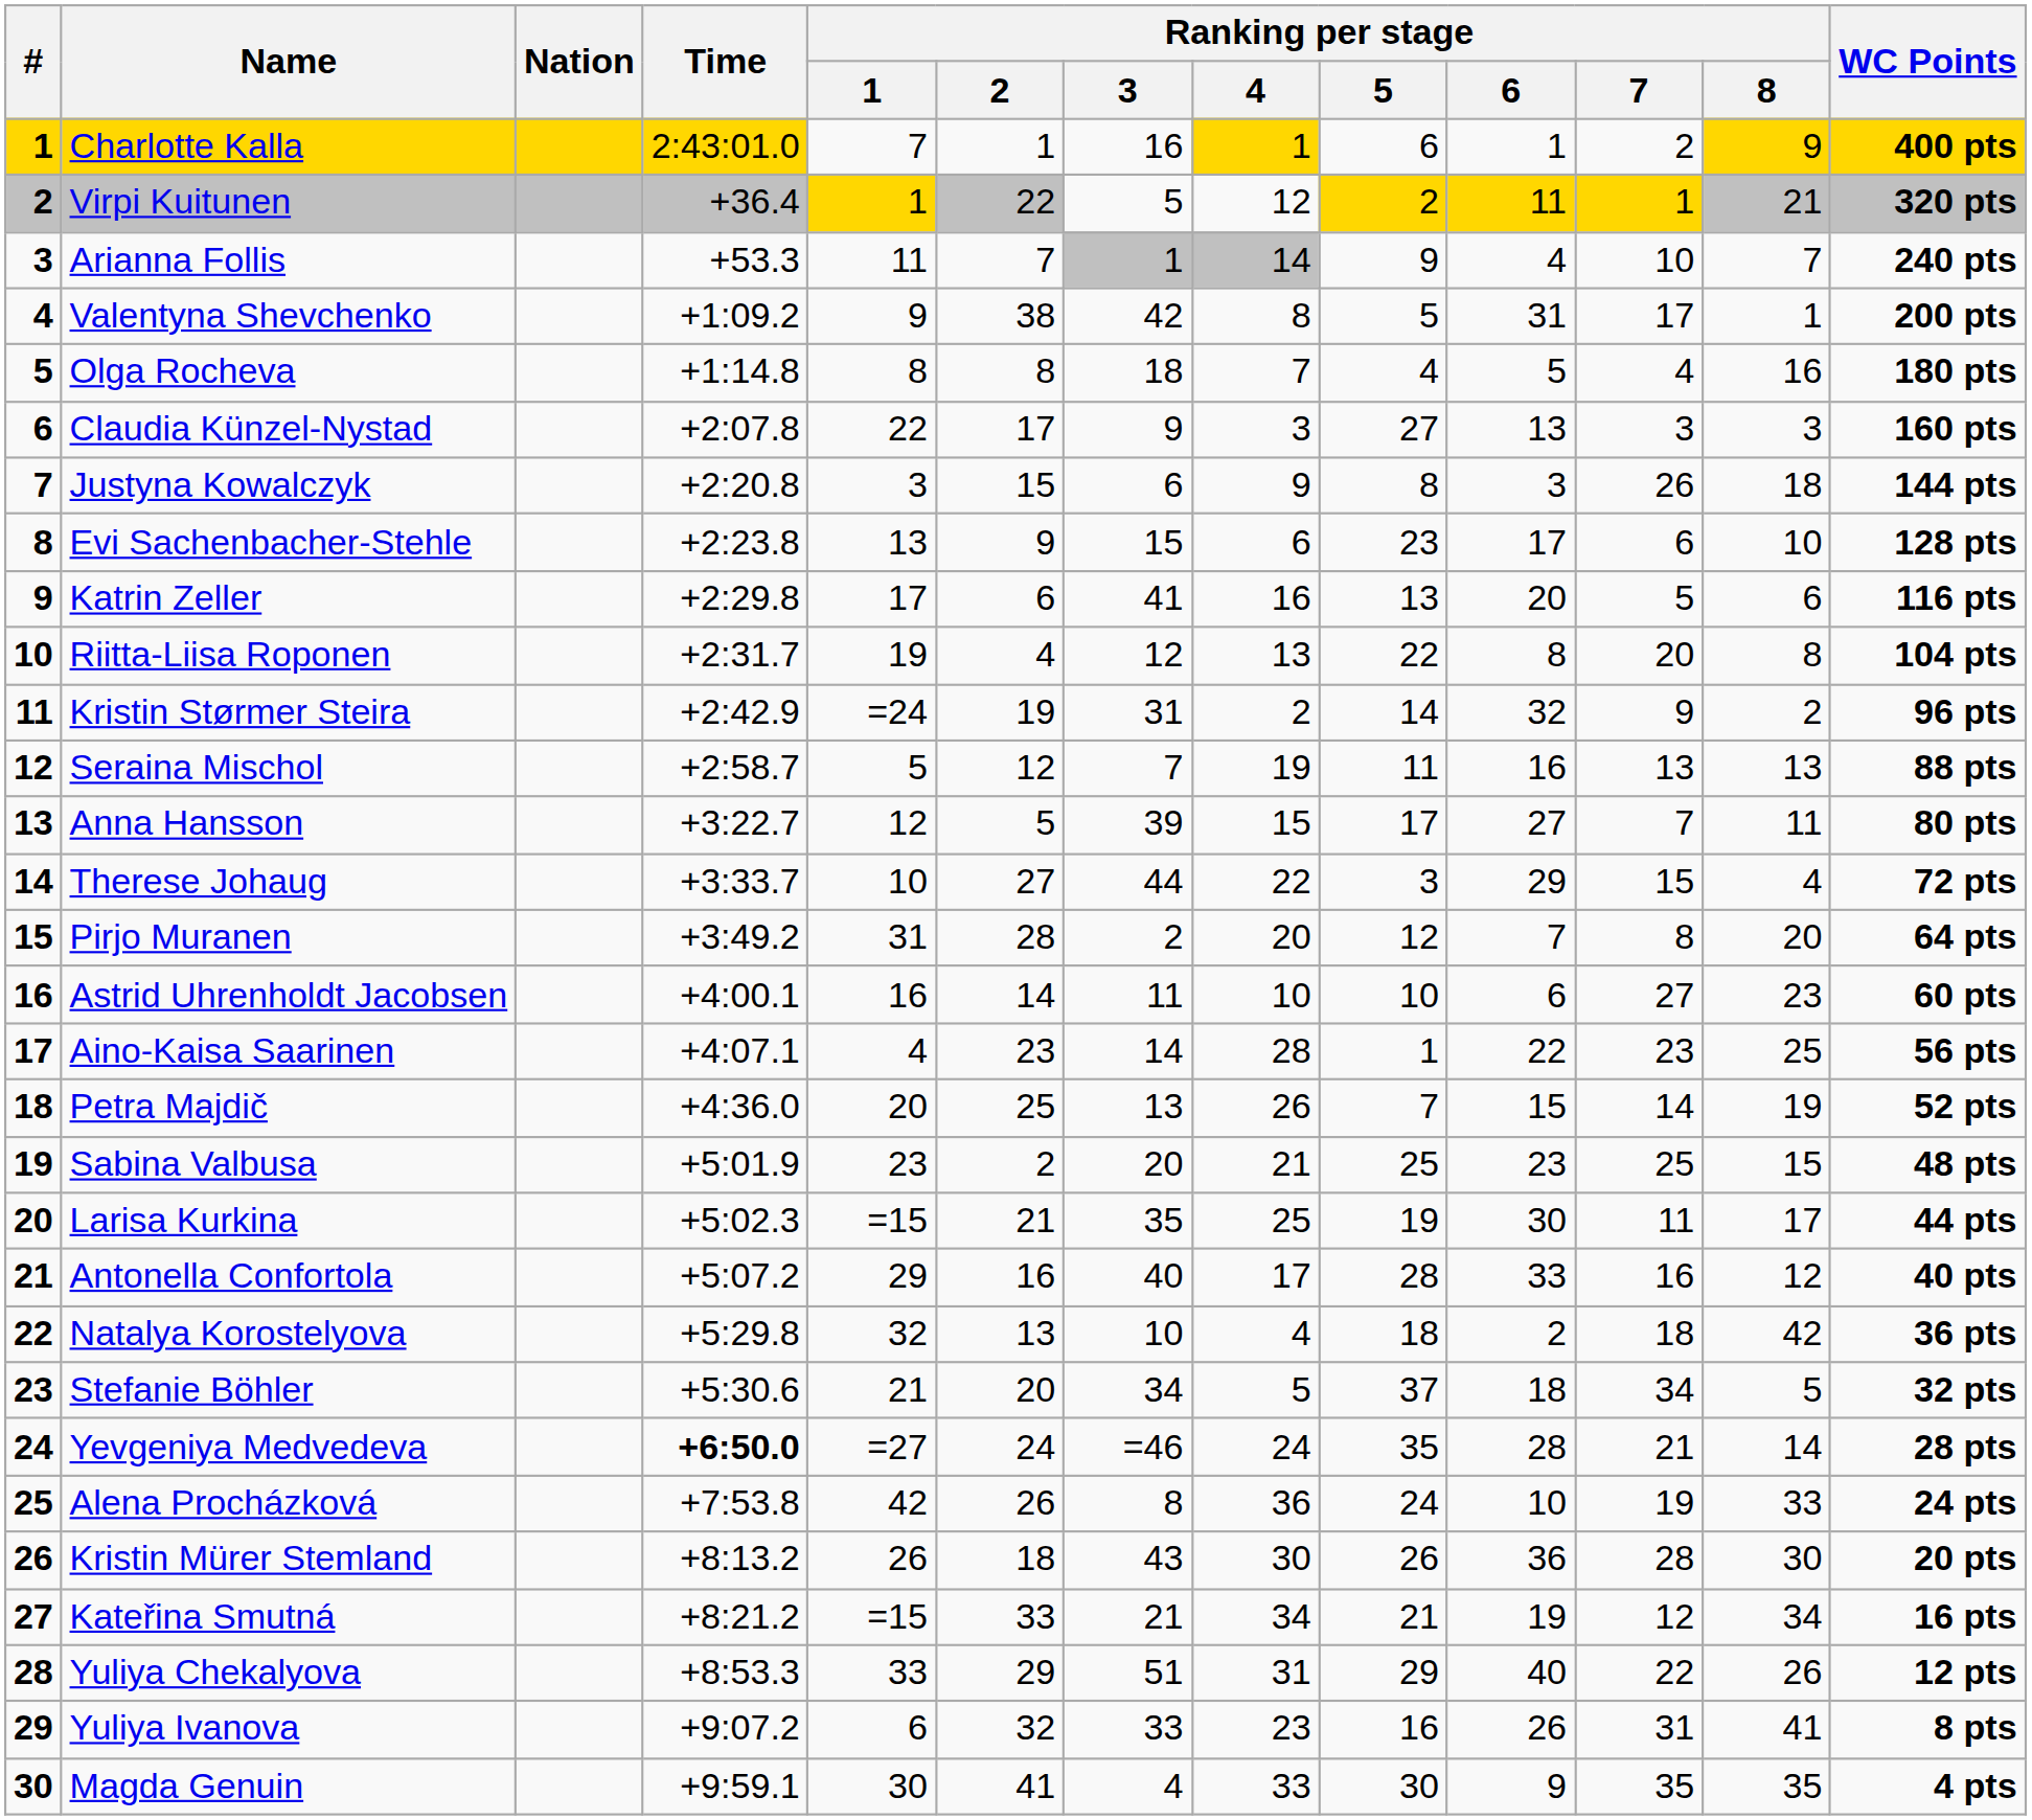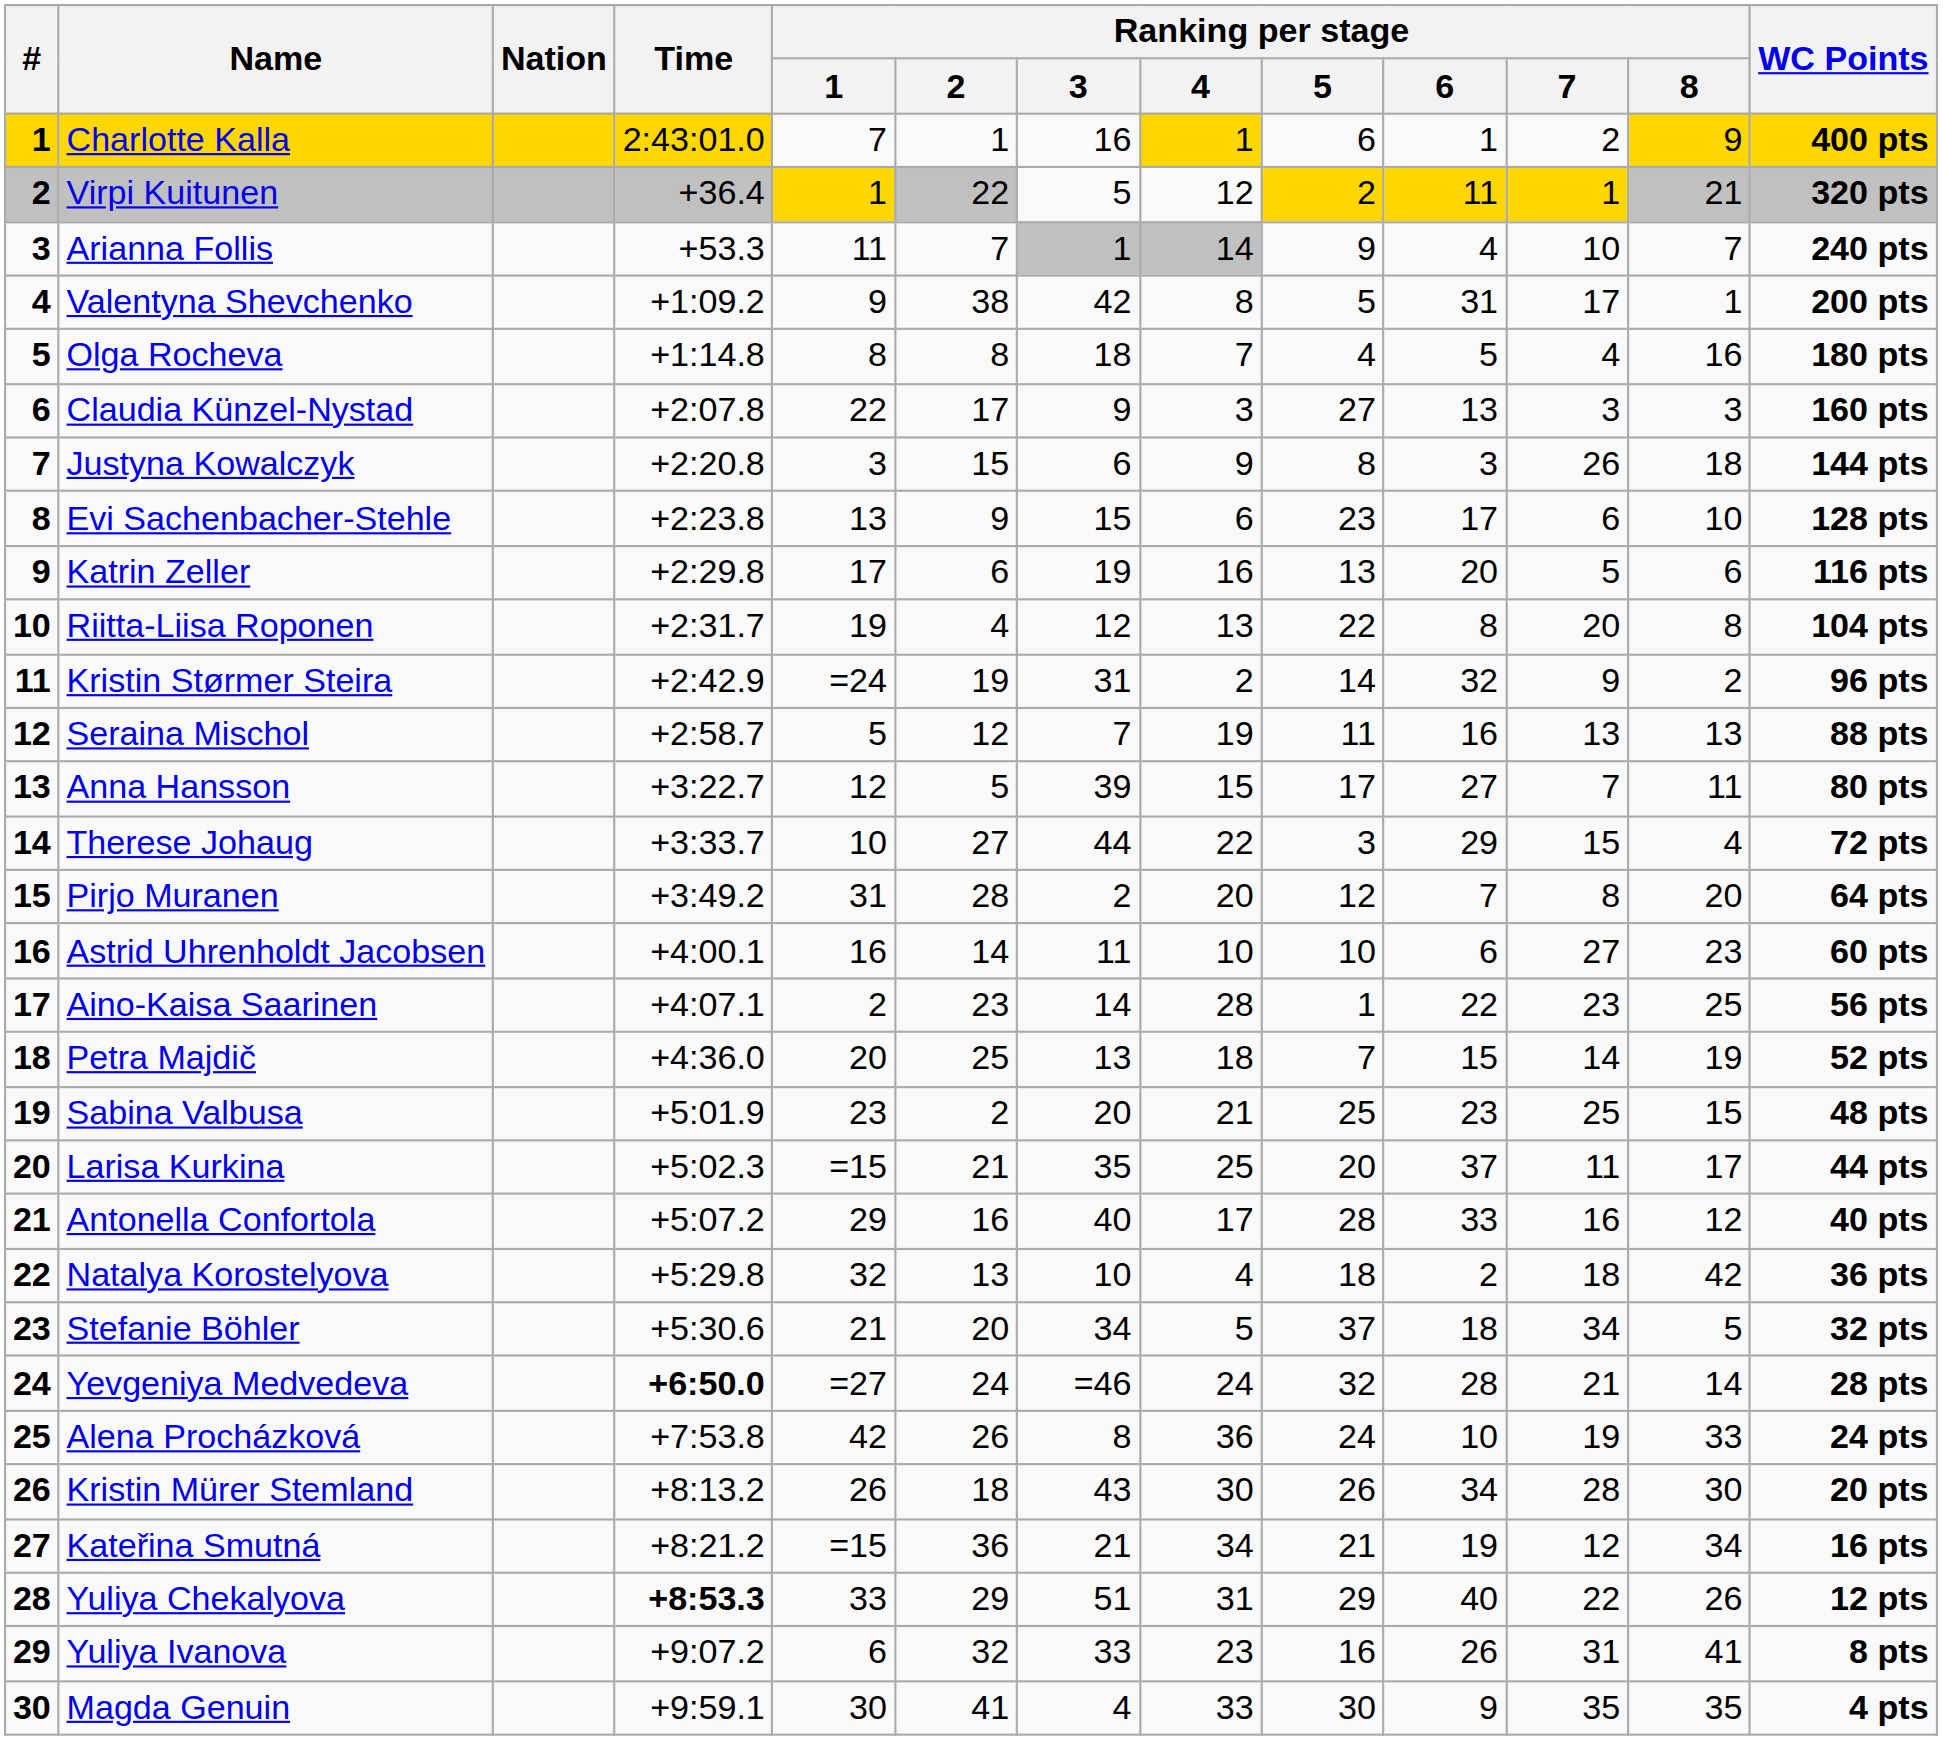Katrin Zeller | Ranking per stage / 3: 41 -> 19
Aino-Kaisa Saarinen | Ranking per stage / 1: 4 -> 2
Petra Majdič | Ranking per stage / 4: 26 -> 18
Larisa Kurkina | Ranking per stage / 5: 19 -> 20
Larisa Kurkina | Ranking per stage / 6: 30 -> 37
Yevgeniya Medvedeva | Ranking per stage / 5: 35 -> 32
Kristin Mürer Stemland | Ranking per stage / 6: 36 -> 34
Kateřina Smutná | Ranking per stage / 2: 33 -> 36
Yuliya Chekalyova | Time: normal -> bold
